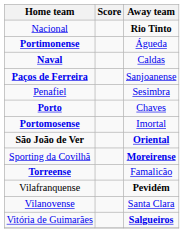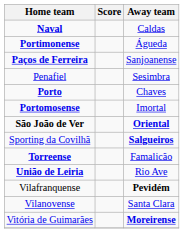- row: Nacional | Rio Tinto
rows swapped: Naval <-> Portimonense
Sporting da Covilhã | Away team: Moreirense -> Salgueiros
+ row: União de Leiria | Rio Ave
Vitória de Guimarães | Away team: Salgueiros -> Moreirense
